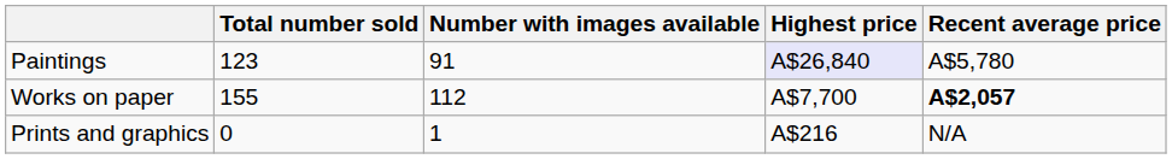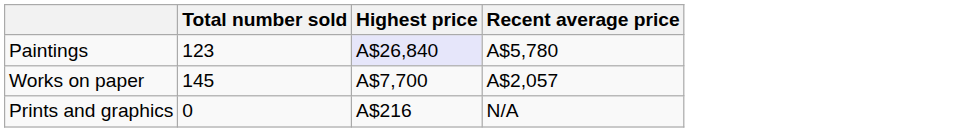- column: Number with images available | 91 | 112 | 1
Works on paper | Total number sold: 155 -> 145
Works on paper | Recent average price: bold -> normal
